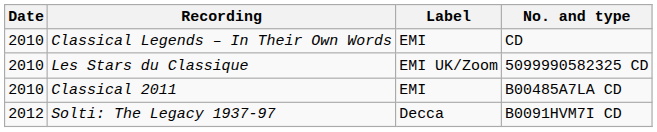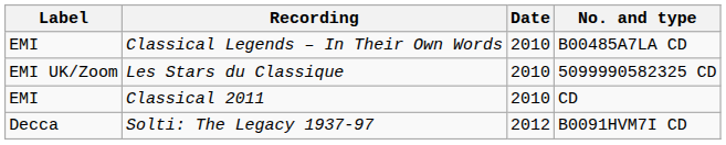columns swapped: Date <-> Label
Classical Legends – In Their Own Words | No. and type: CD -> B00485A7LA CD
Classical 2011 | No. and type: B00485A7LA CD -> CD
